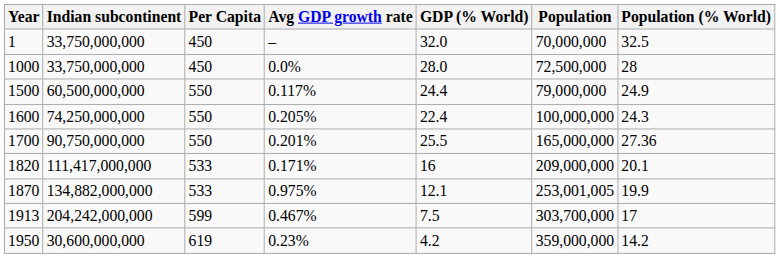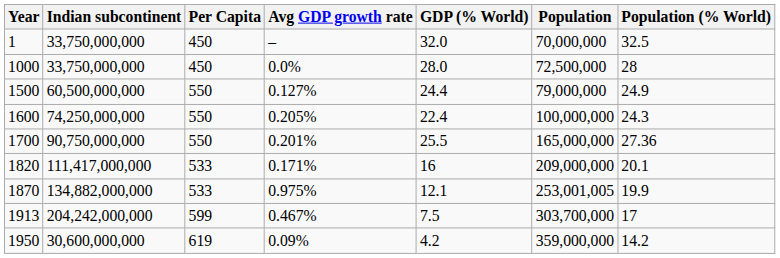1500 | Avg GDP growth rate: 0.117% -> 0.127%
1950 | Avg GDP growth rate: 0.23% -> 0.09%
